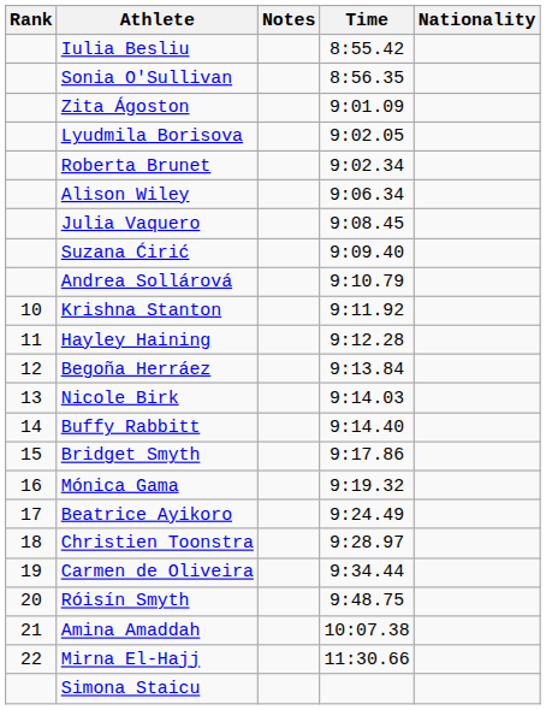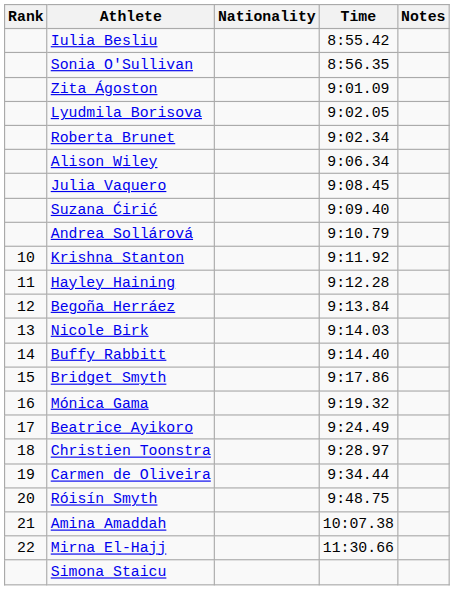columns swapped: Nationality <-> Notes
